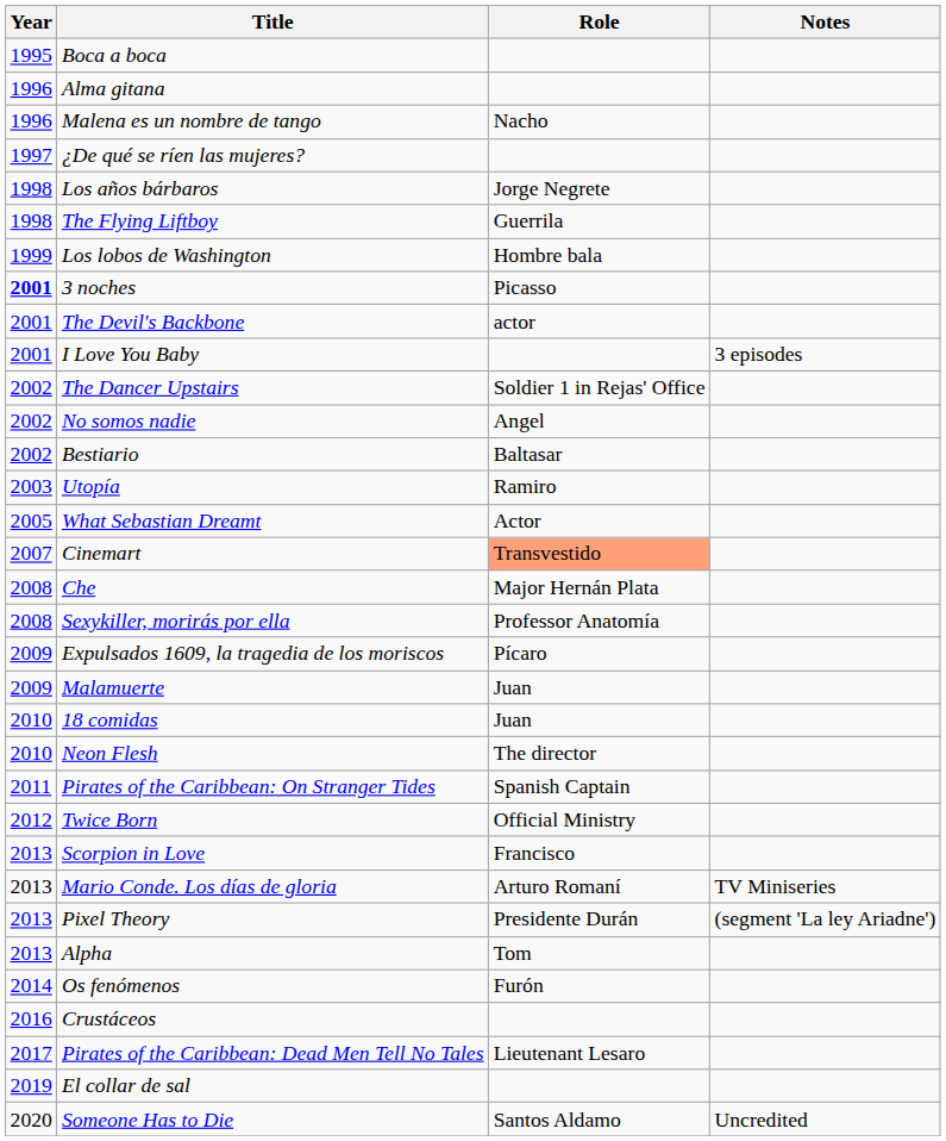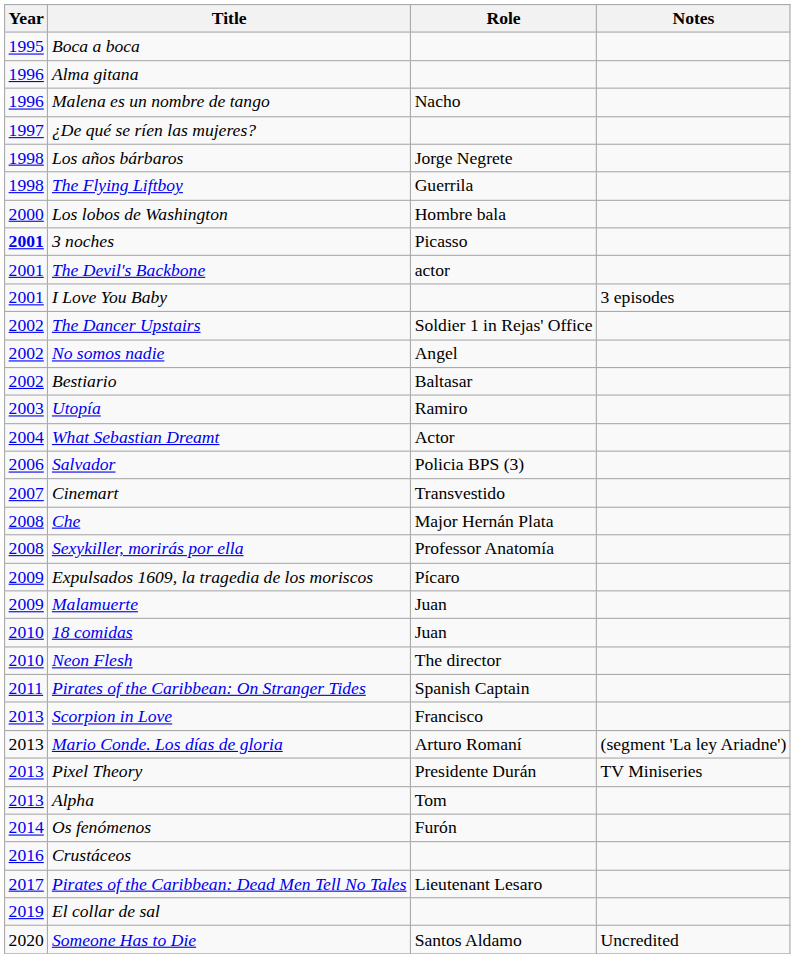Los lobos de Washington | Year: 1999 -> 2000
What Sebastian Dreamt | Year: 2005 -> 2004
+ row: 2006 | Salvador | Policia BPS (3)
Cinemart | Role: lightsalmon background -> no background
- row: 2012 | Twice Born | Official Ministry
Mario Conde. Los días de gloria | Notes: TV Miniseries -> (segment 'La ley Ariadne')
Pixel Theory | Notes: (segment 'La ley Ariadne') -> TV Miniseries
